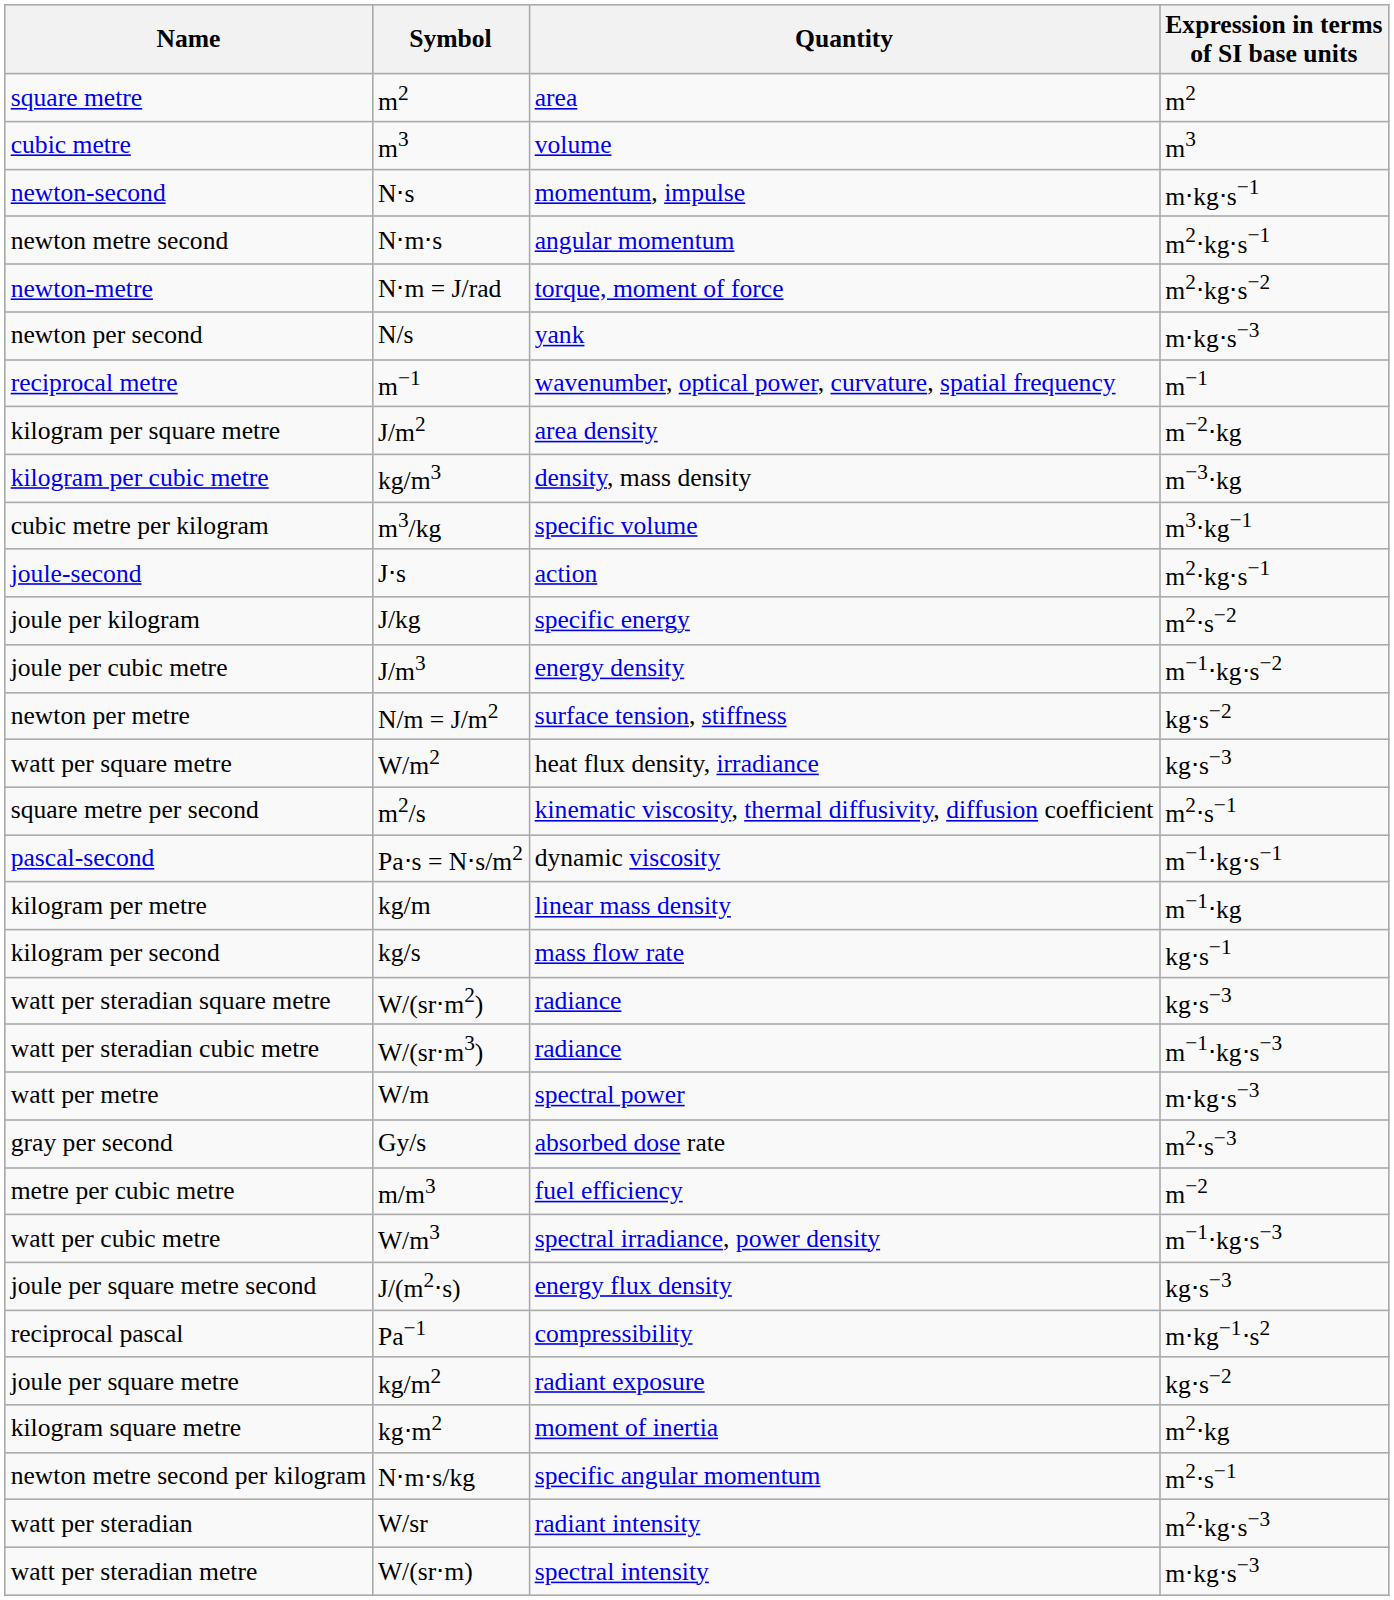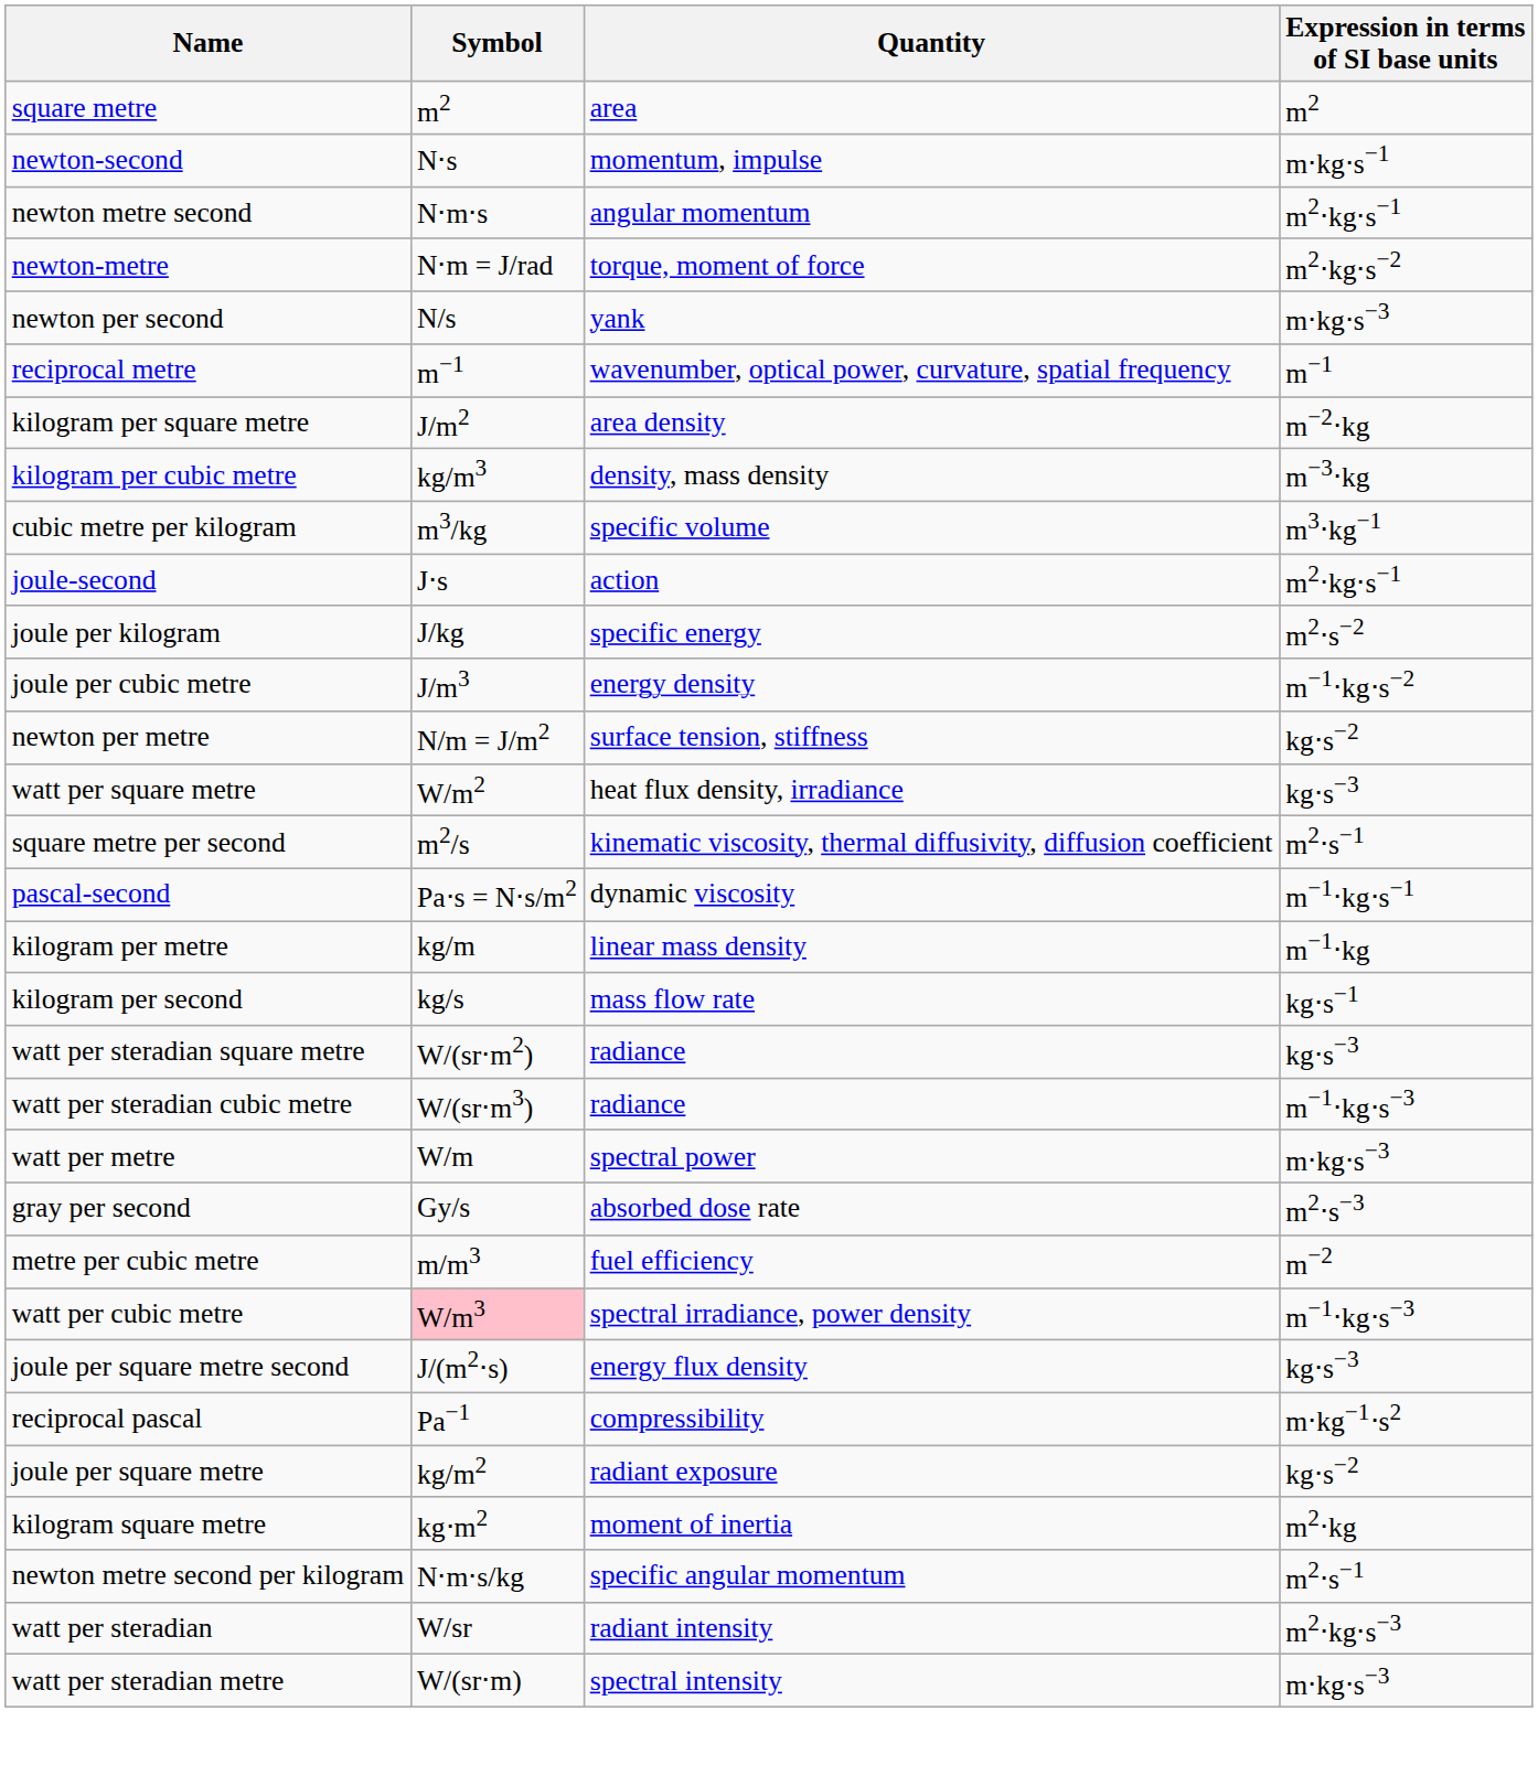- row: cubic metre | m3 | volume | m3
watt per cubic metre | Symbol: no background -> pink background
